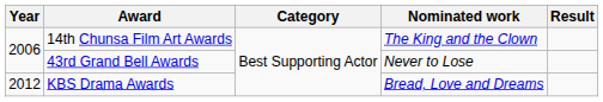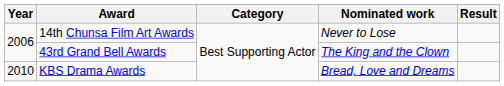14th Chunsa Film Art Awards | Nominated work: The King and the Clown -> Never to Lose
43rd Grand Bell Awards | Nominated work: Never to Lose -> The King and the Clown
KBS Drama Awards | Year: 2012 -> 2010
